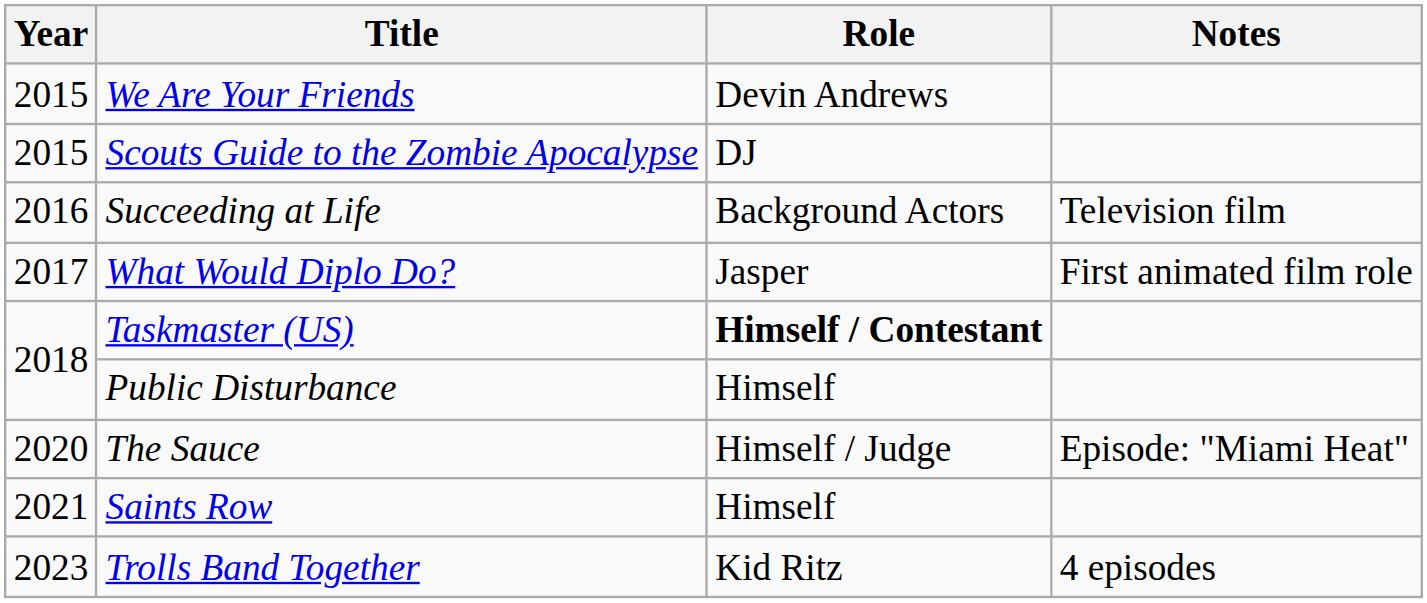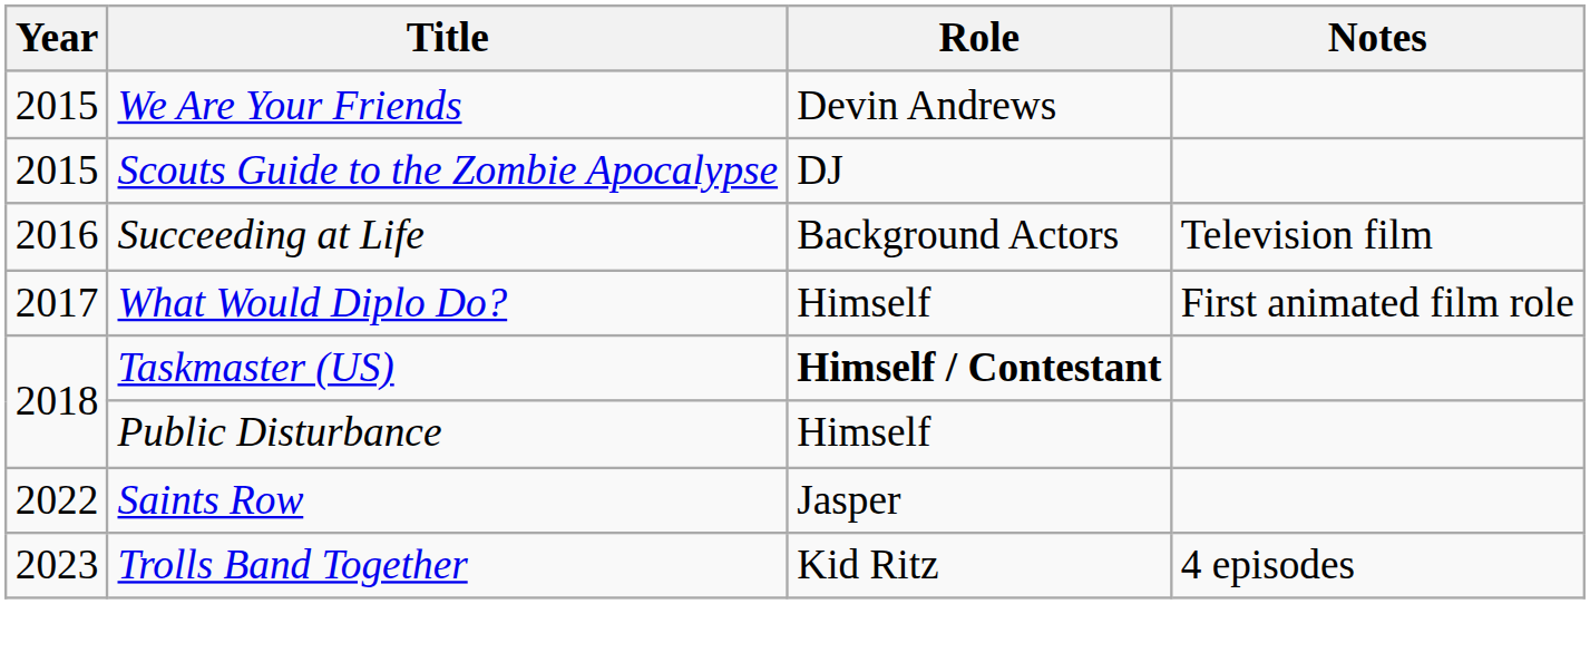What Would Diplo Do? | Role: Jasper -> Himself
- row: 2020 | The Sauce | Himself / Judge | Episode: "Miami Heat"
Saints Row | Year: 2021 -> 2022
Saints Row | Role: Himself -> Jasper
